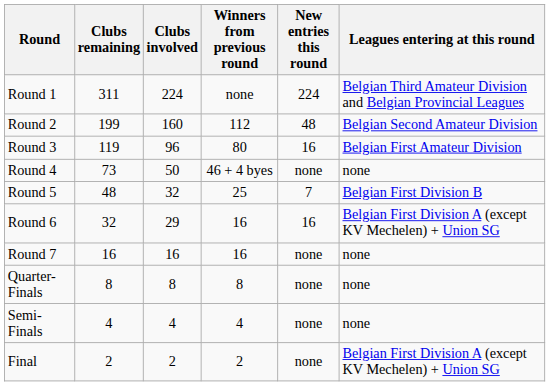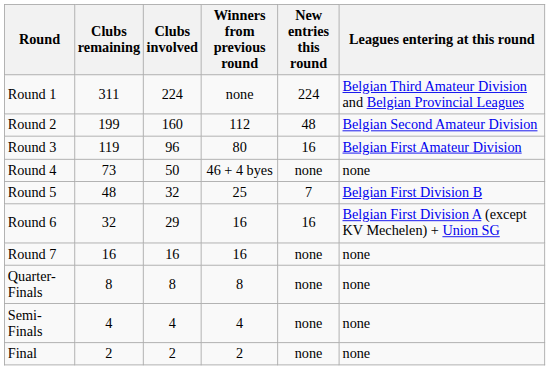Final | Leagues entering at this round: Belgian First Division A (except KV Mechelen) + Union SG -> none
